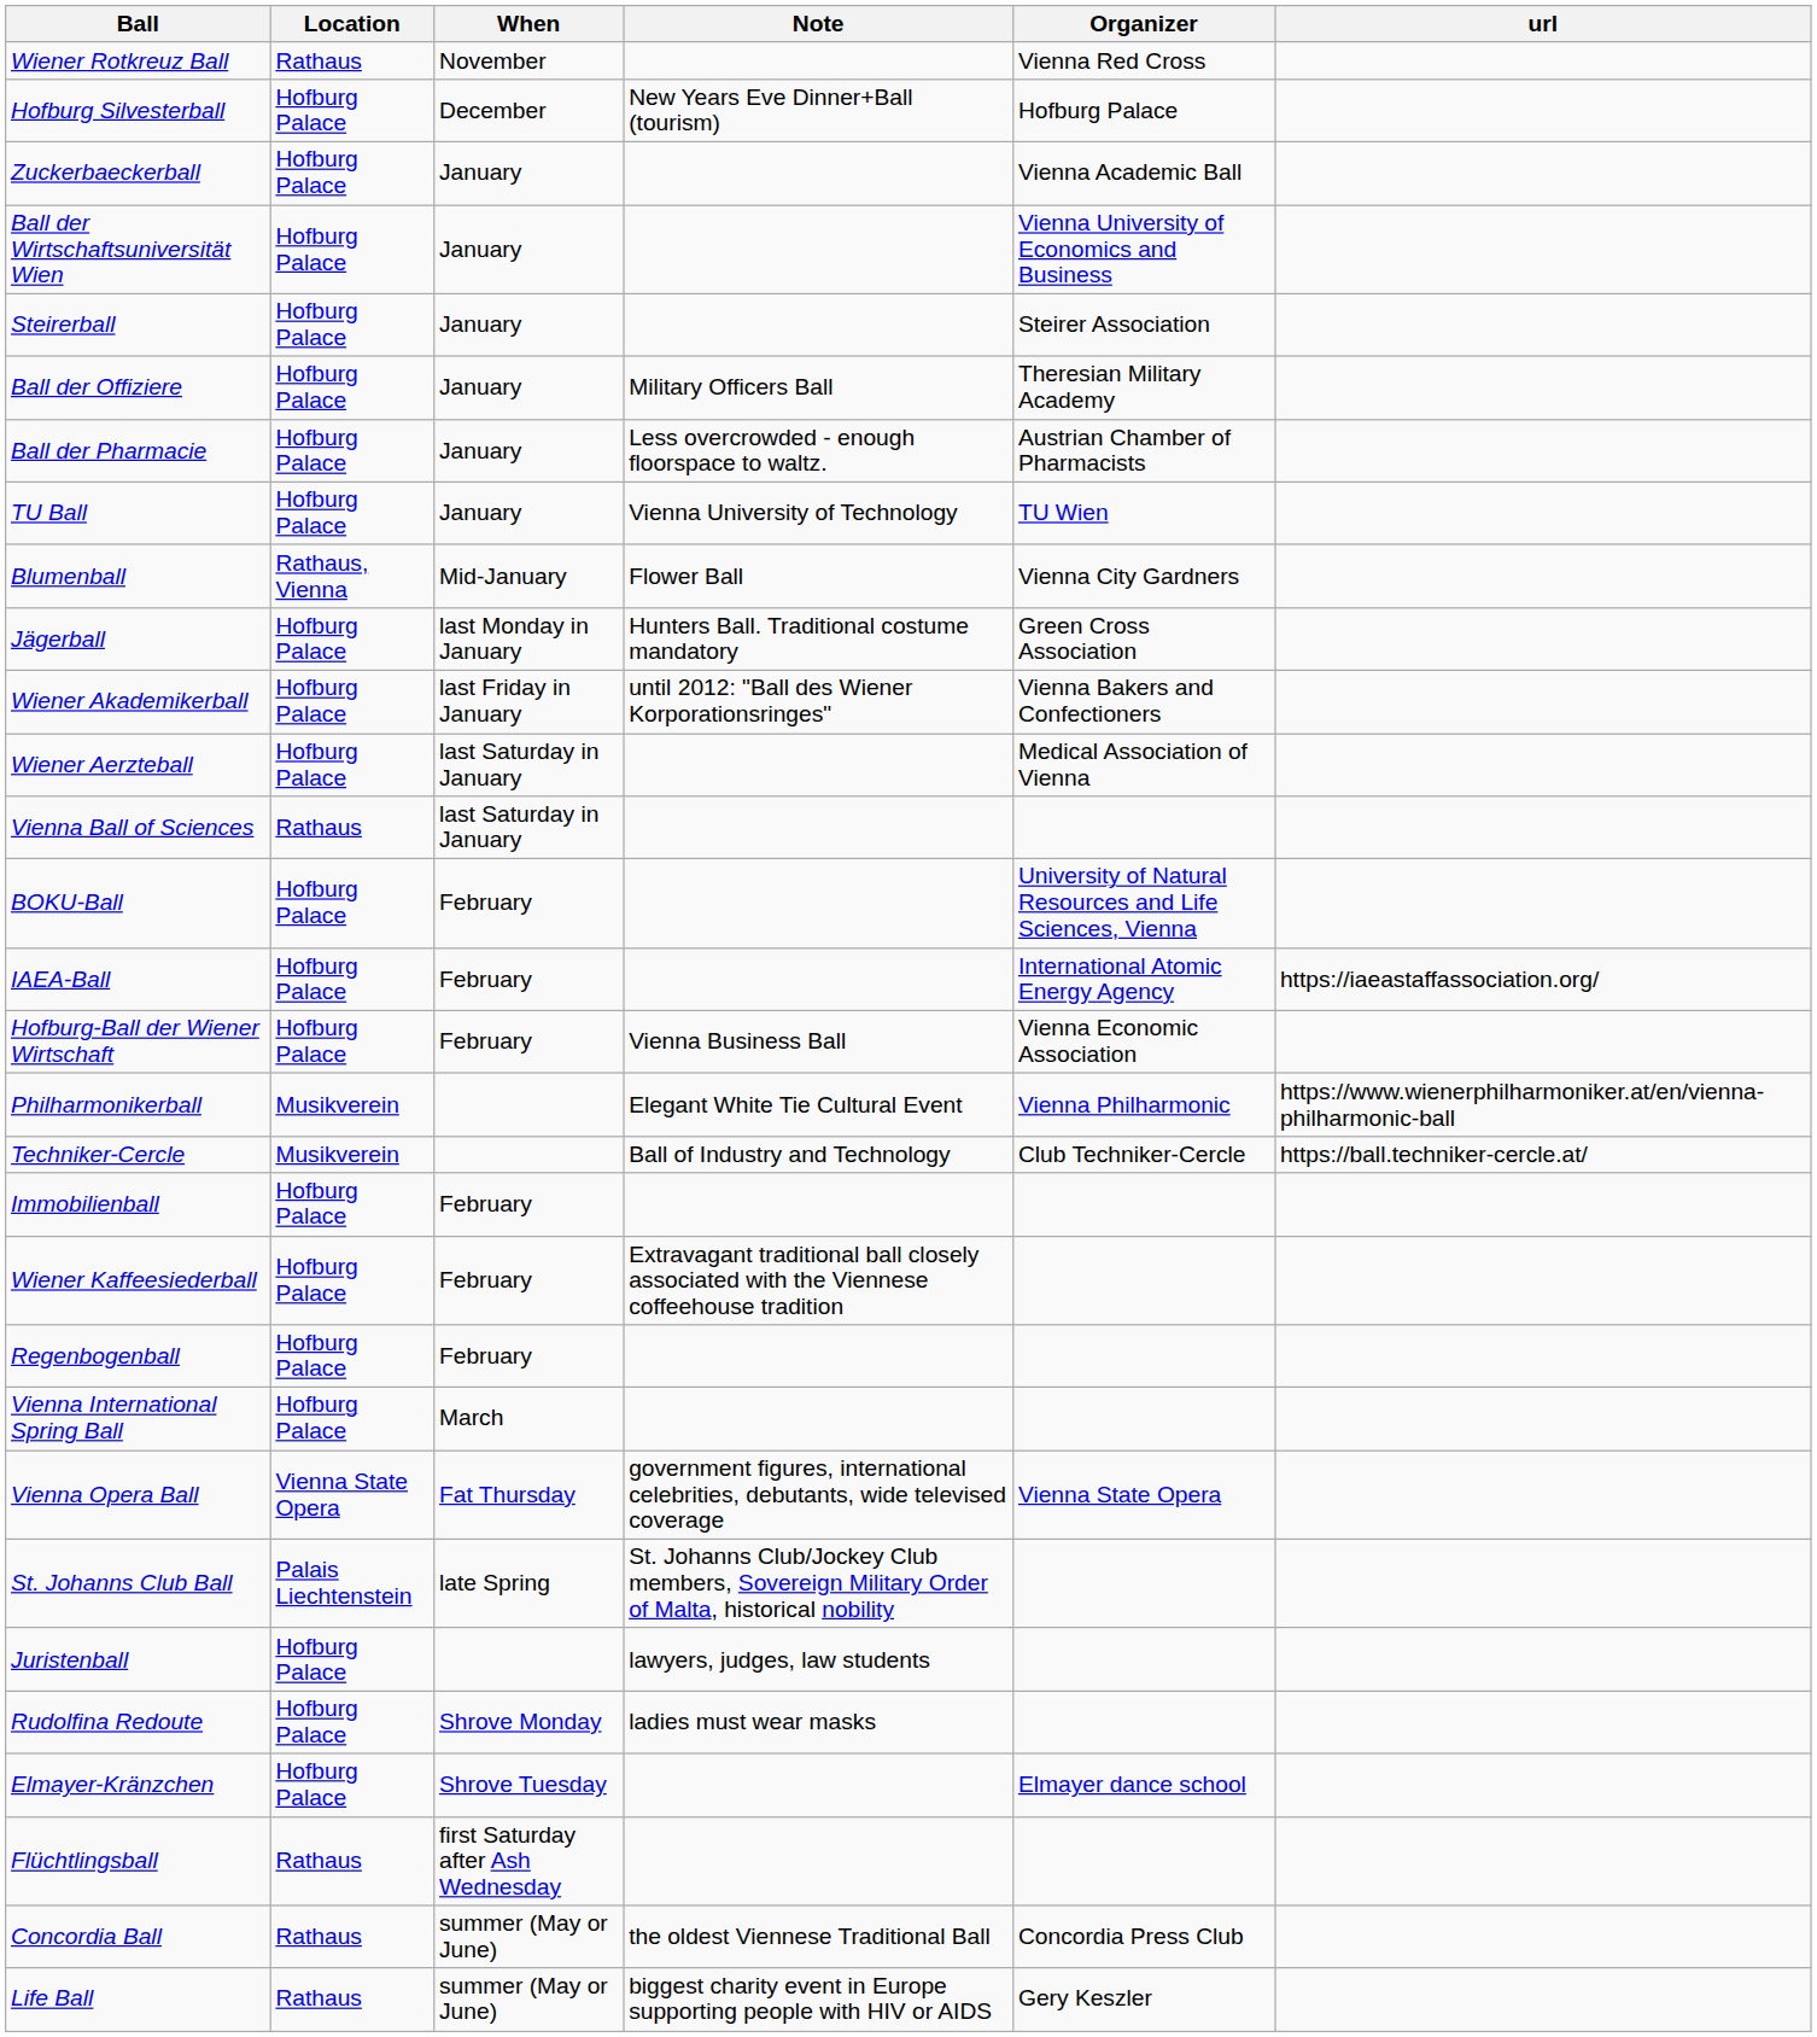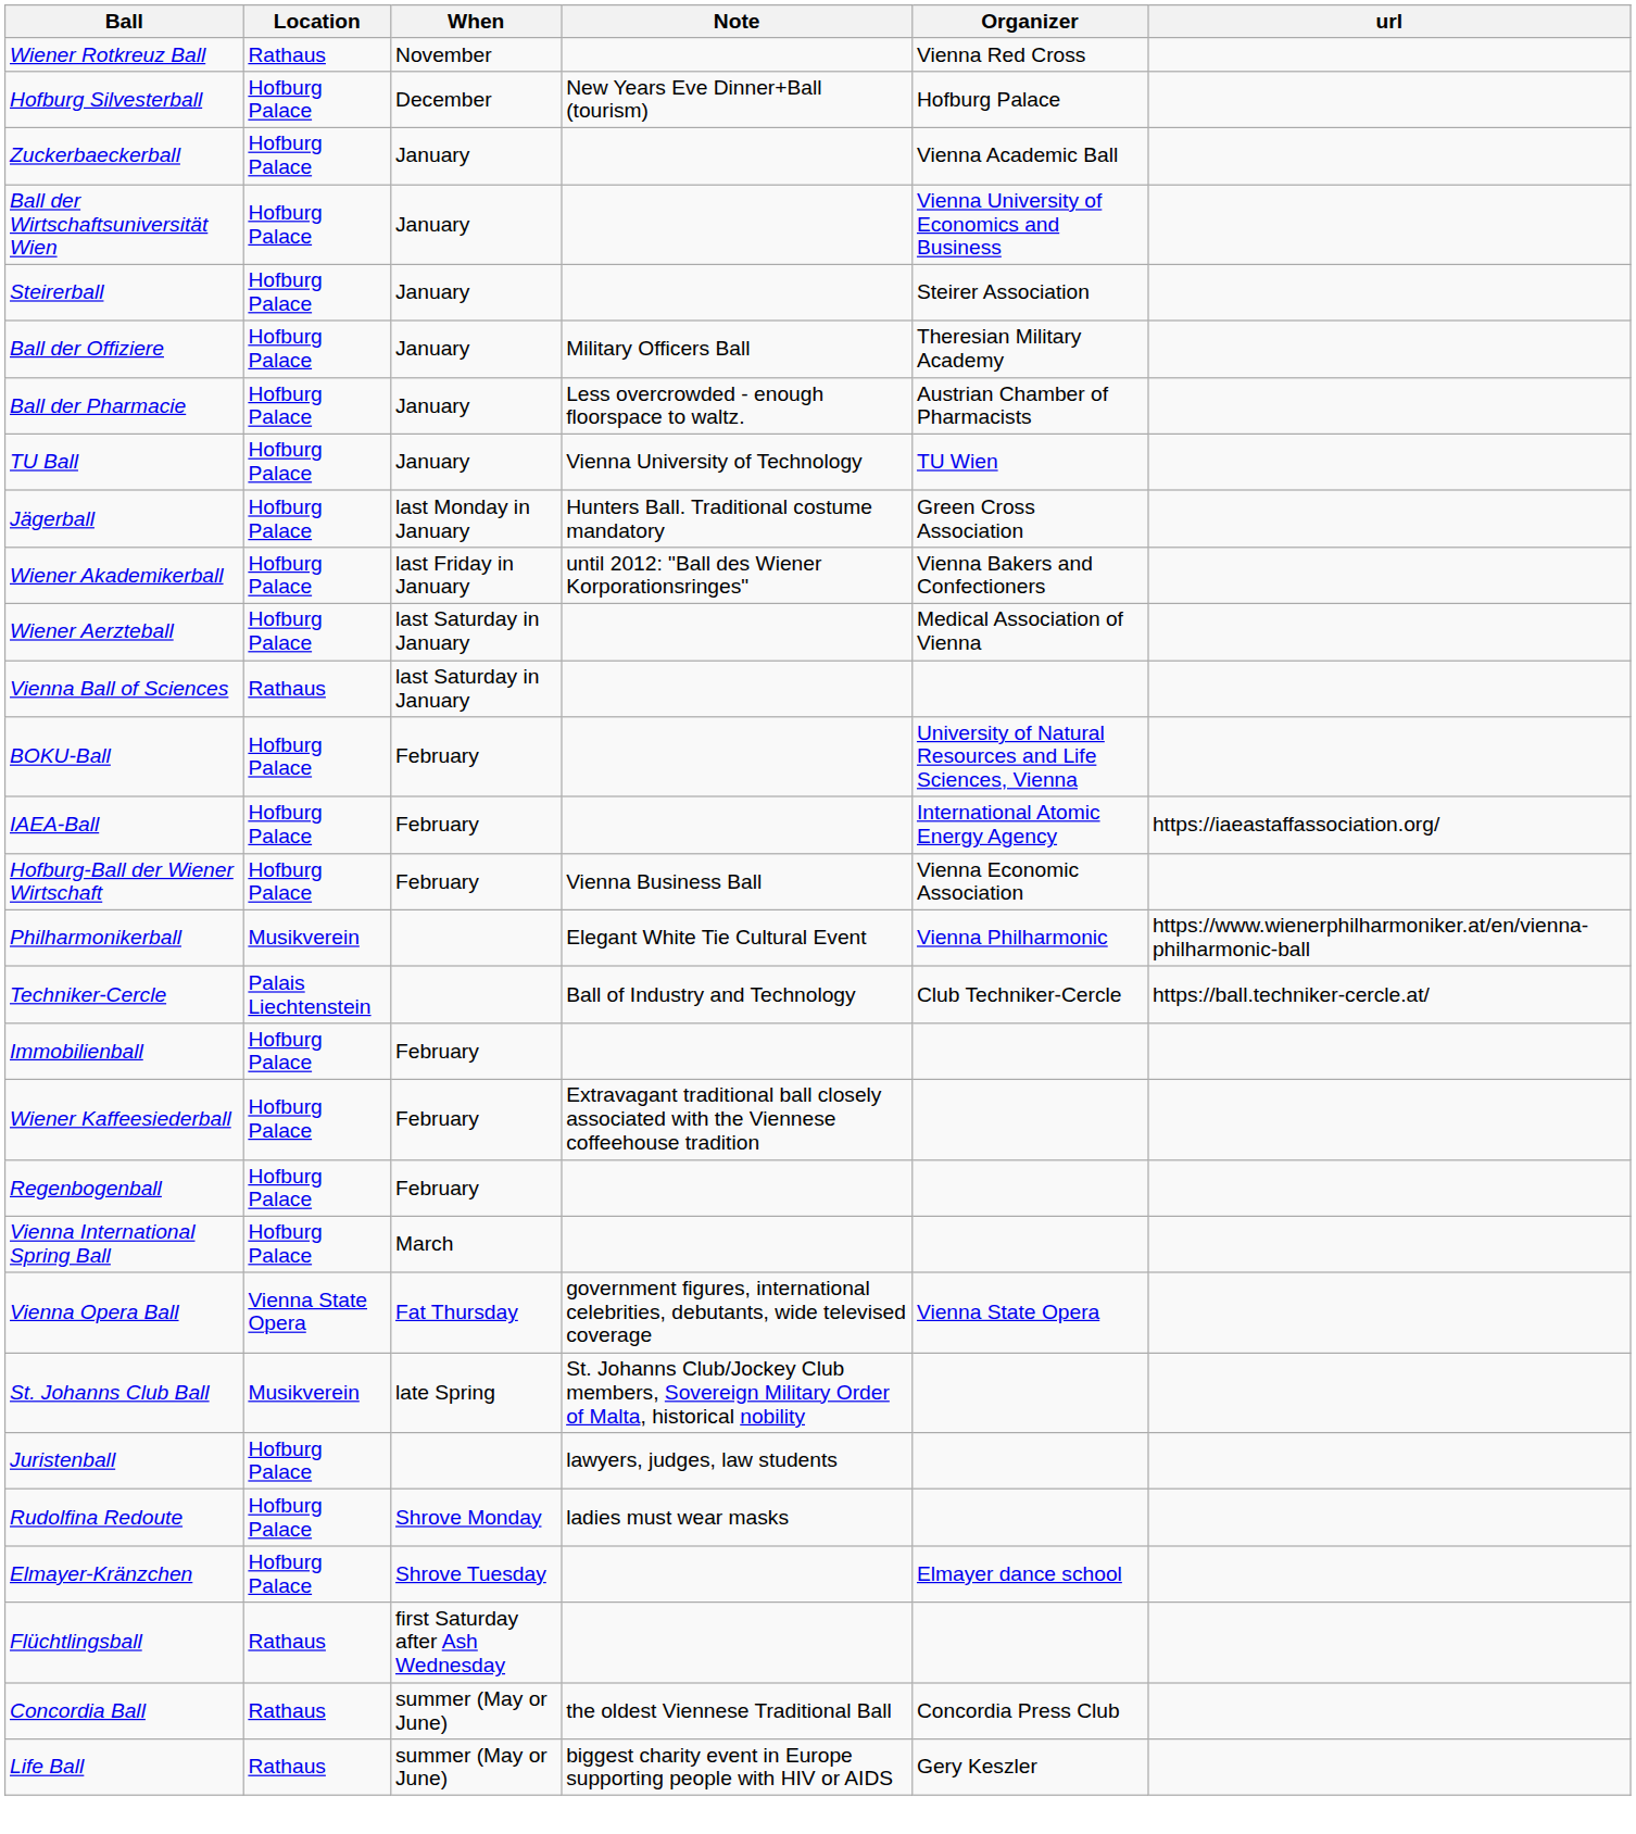- row: Blumenball | Rathaus, Vienna | Mid-January | Flower Ball | Vienna City Gardners
Techniker-Cercle | Location: Musikverein -> Palais Liechtenstein
St. Johanns Club Ball | Location: Palais Liechtenstein -> Musikverein
